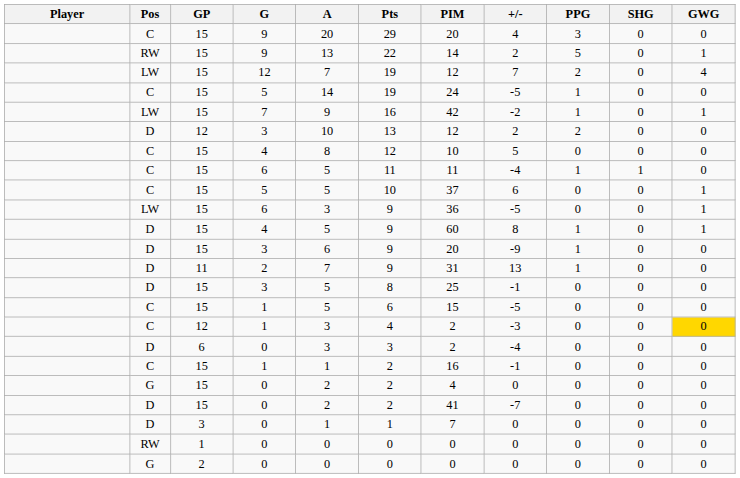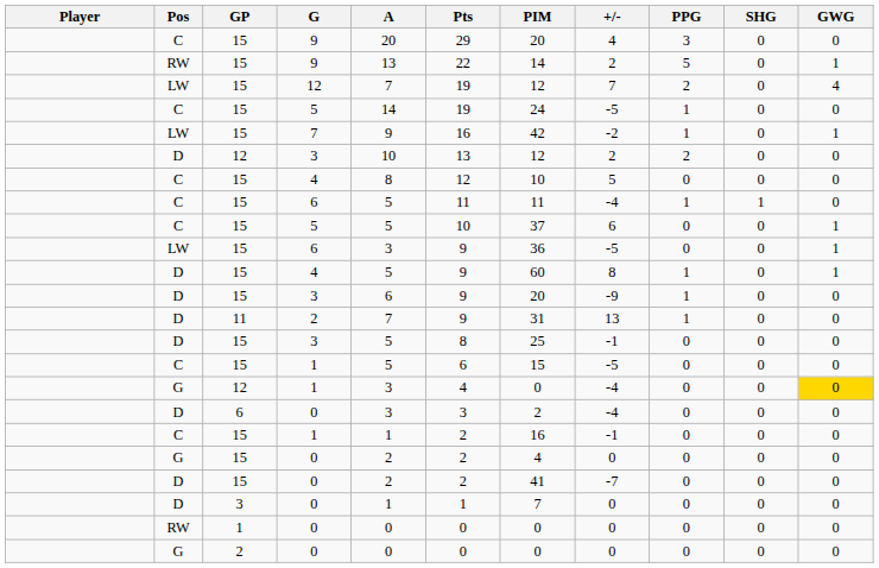12 / 1 | Pos: C -> G
12 / 1 | PIM: 2 -> 0
12 / 1 | +/-: -3 -> -4
